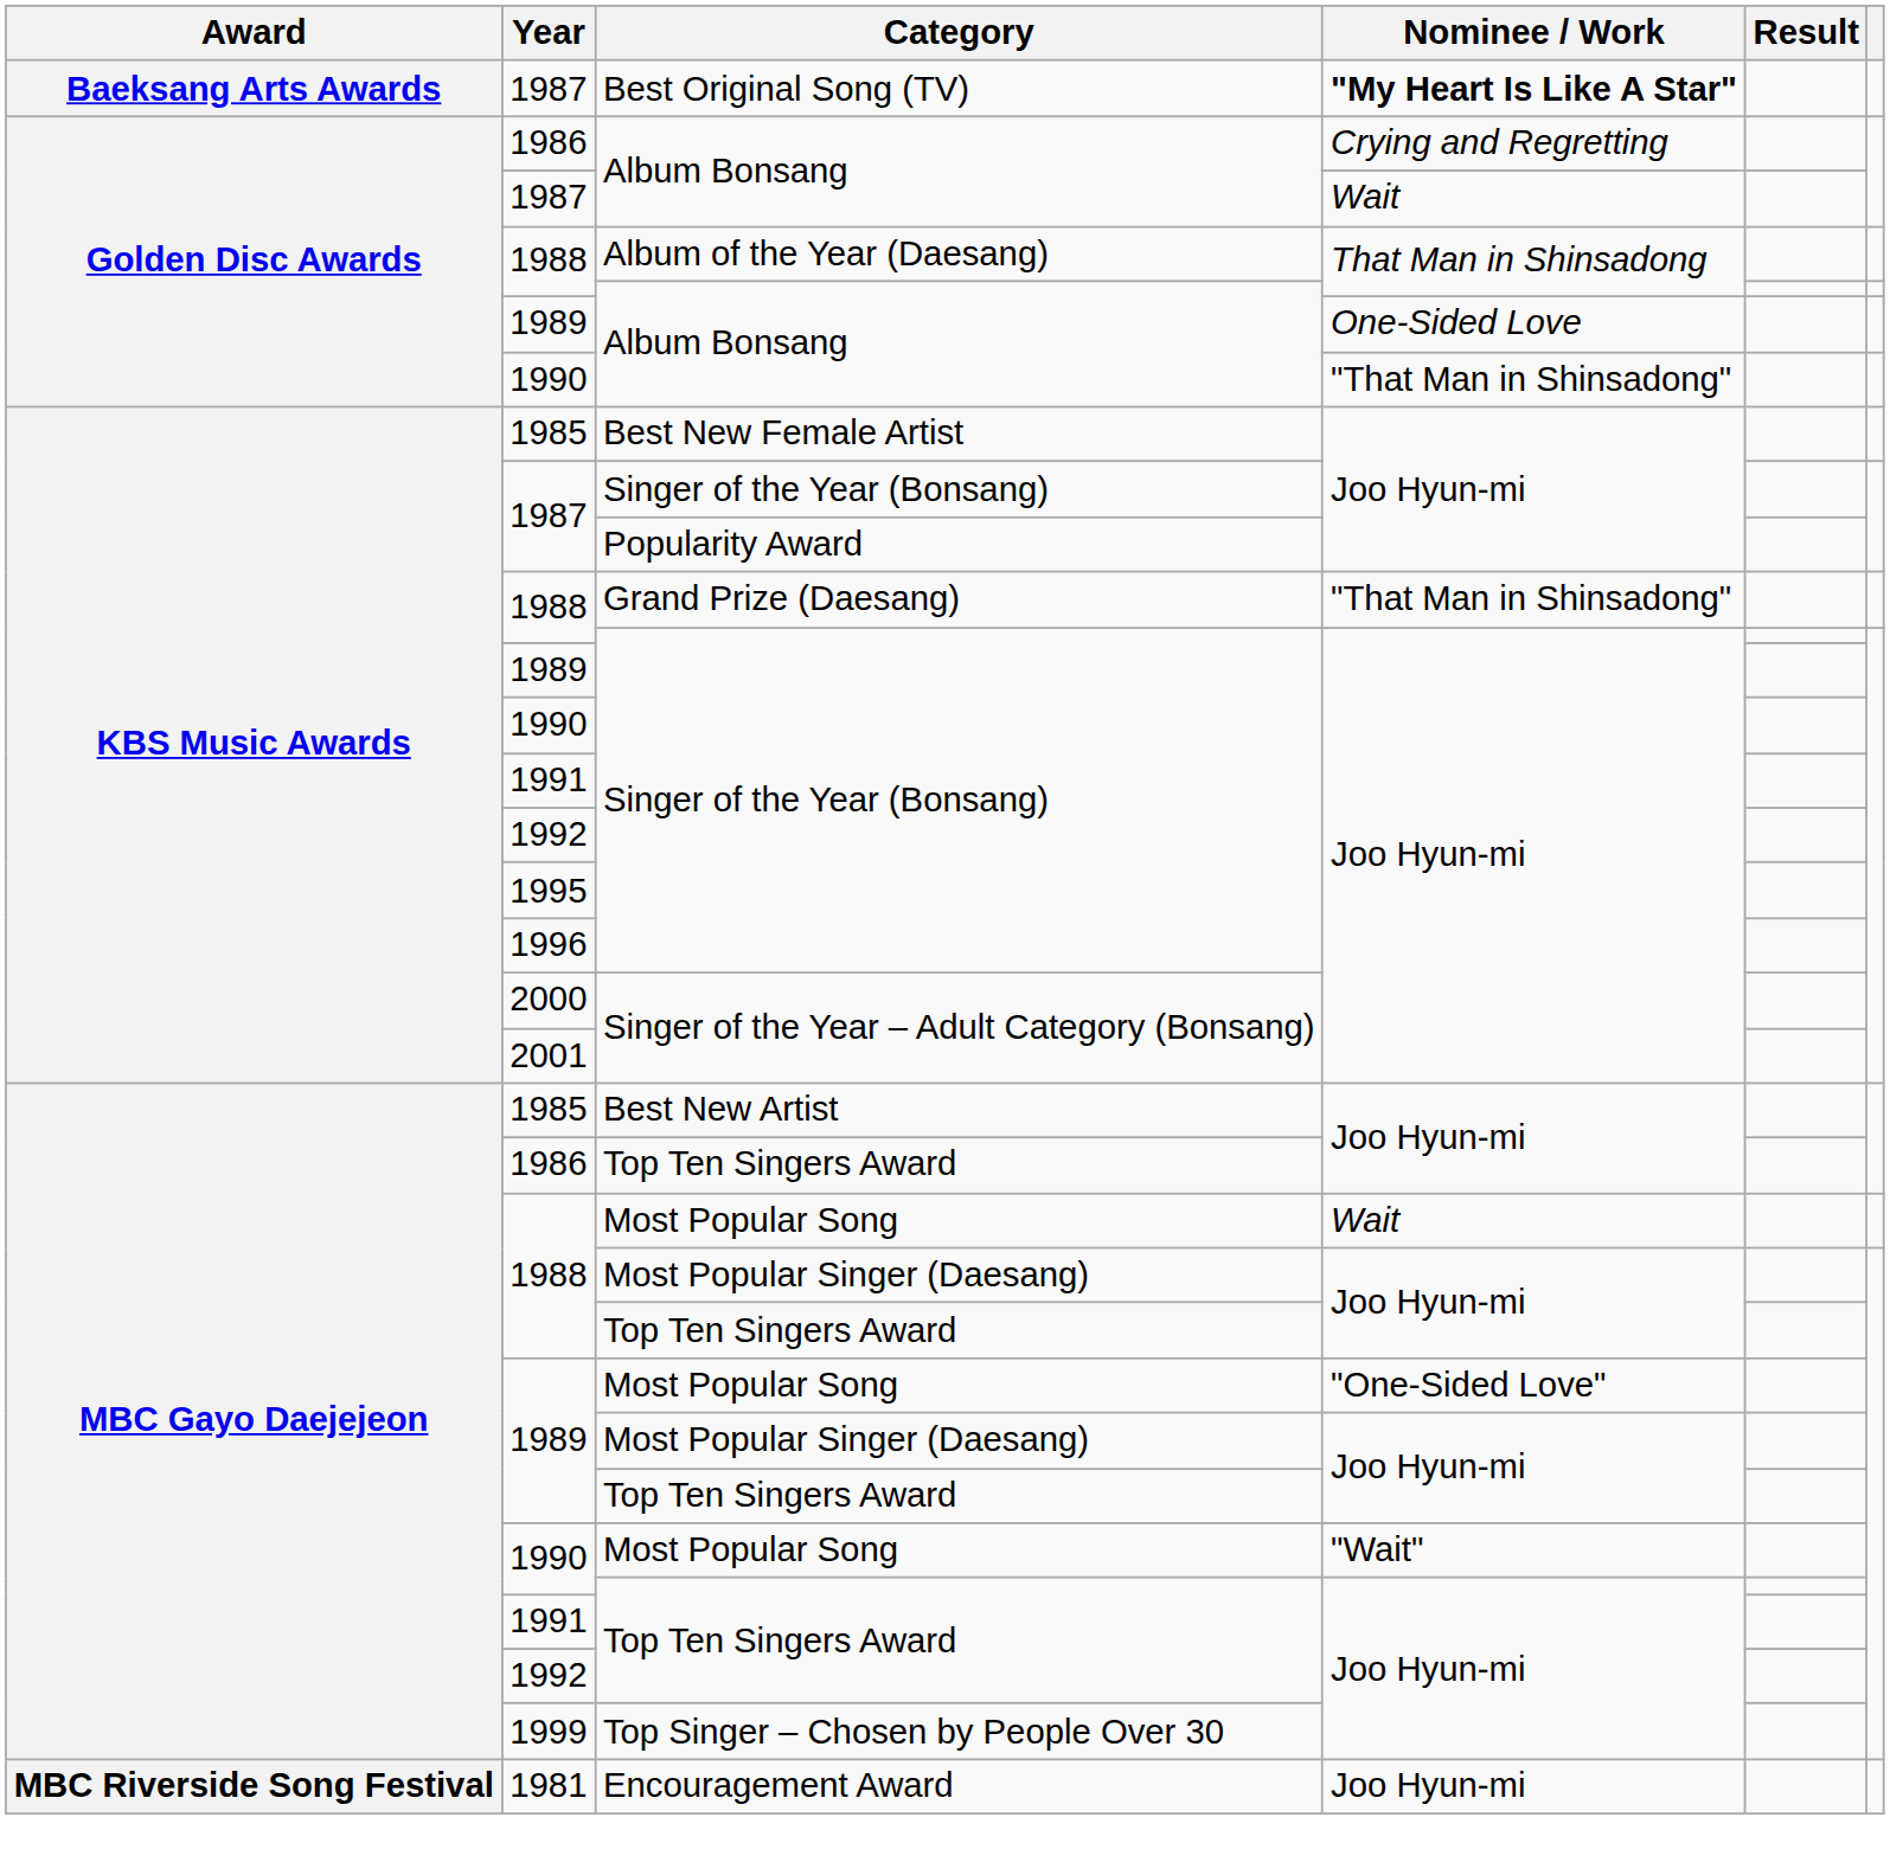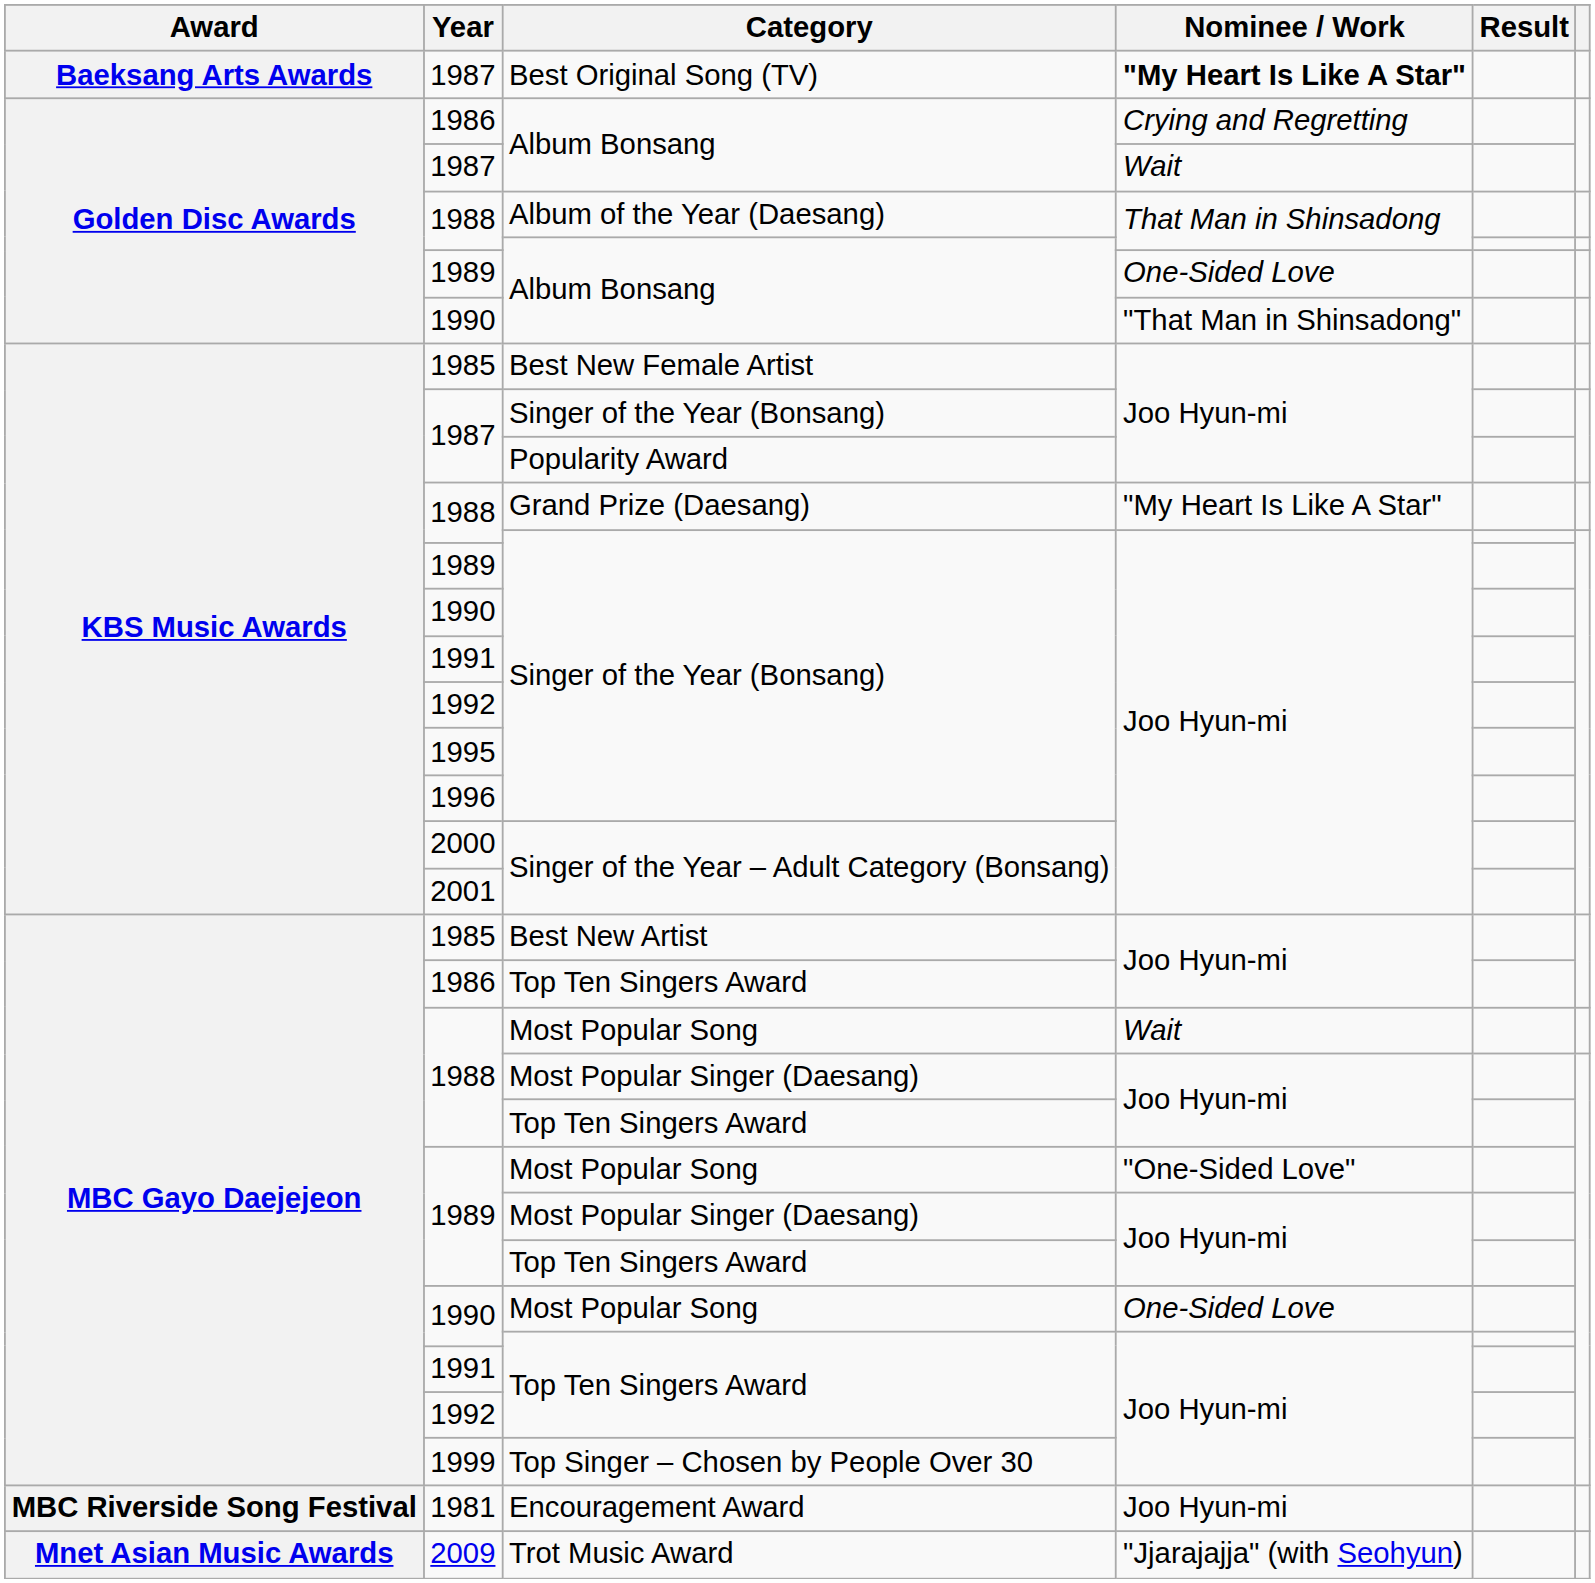1988 / Grand Prize (Daesang) | Nominee / Work: "That Man in Shinsadong" -> "My Heart Is Like A Star"
1990 / Most Popular Song | Nominee / Work: "Wait" -> One-Sided Love
+ row: Mnet Asian Music Awards | 2009 | Trot Music Award | "Jjarajajja" (with Seohyun)
